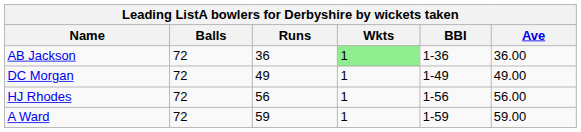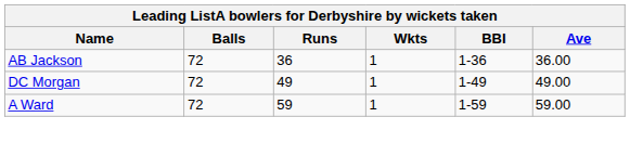AB Jackson | Wkts: lightgreen background -> no background
- row: HJ Rhodes | 72 | 56 | 1 | 1-56 | 56.00
